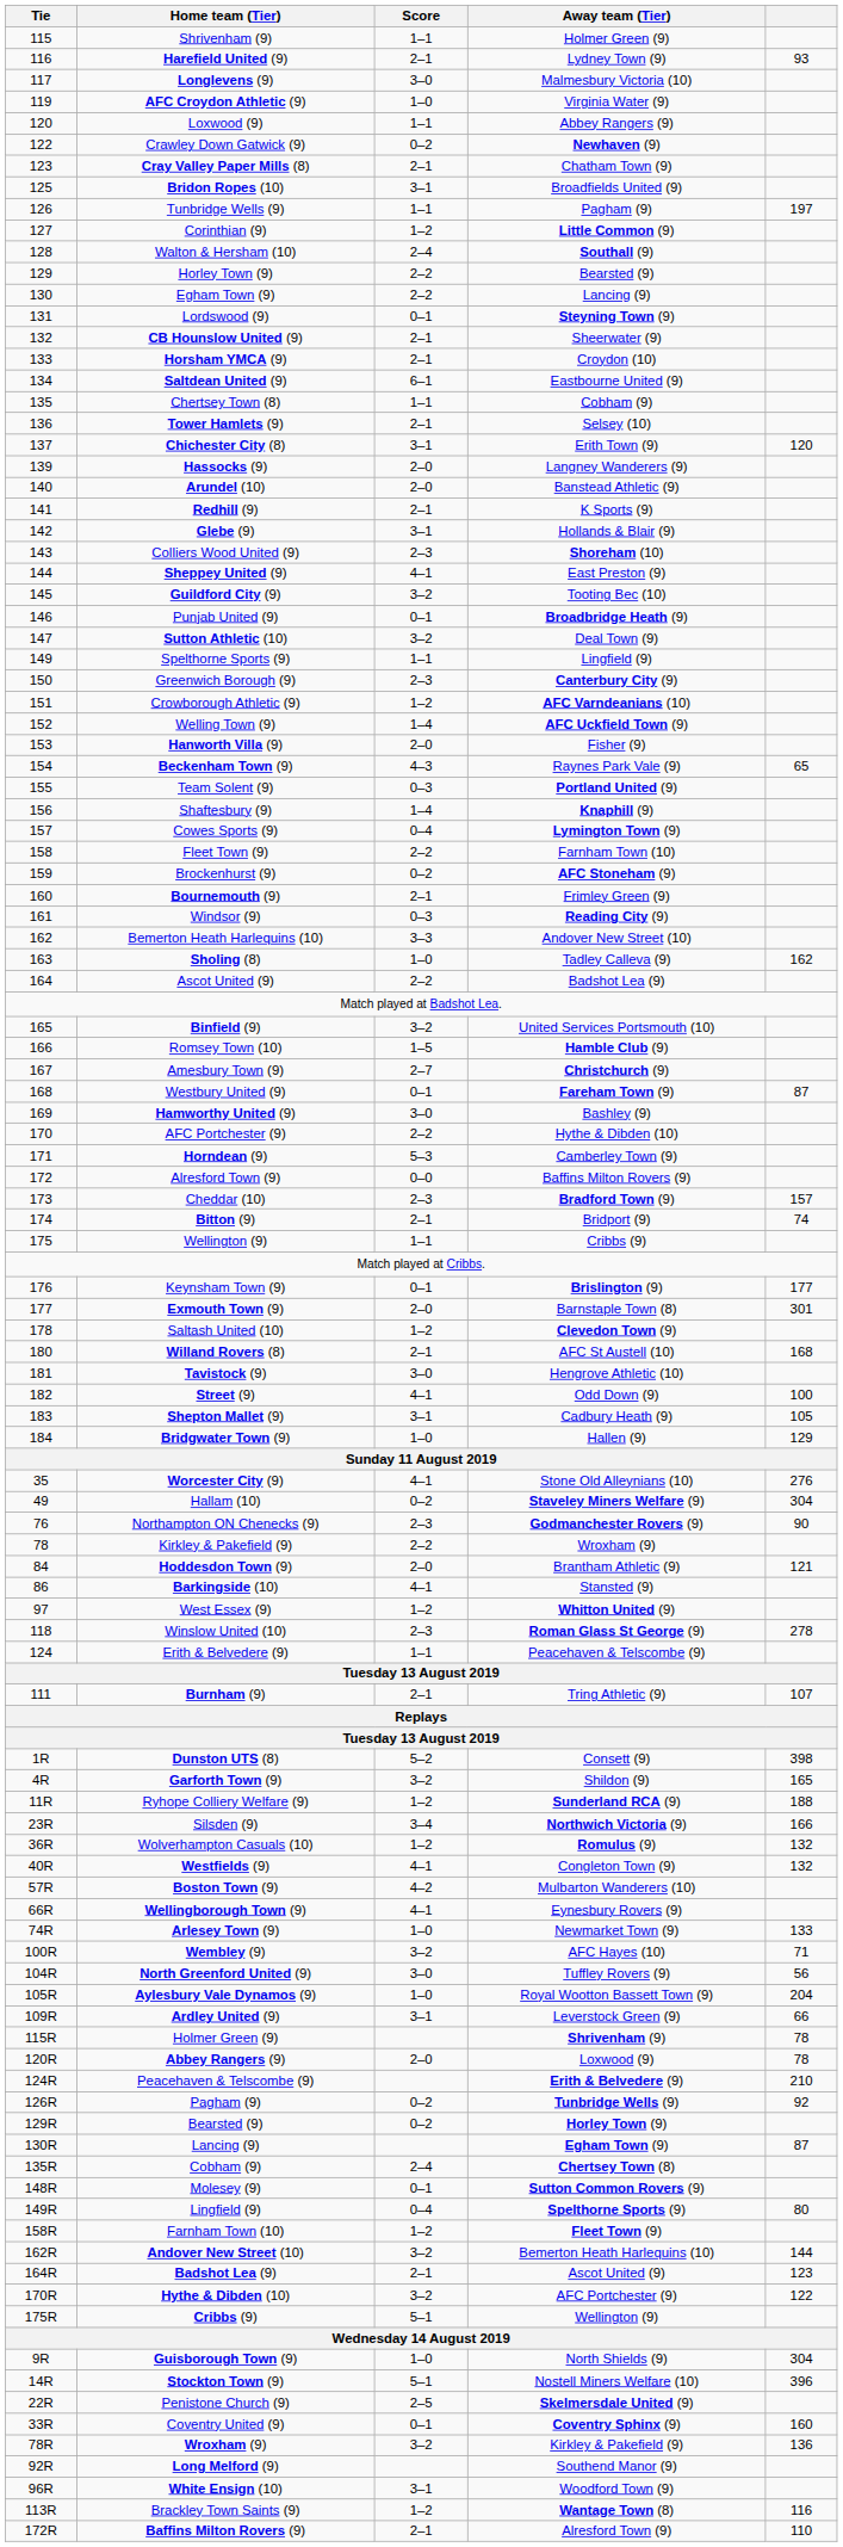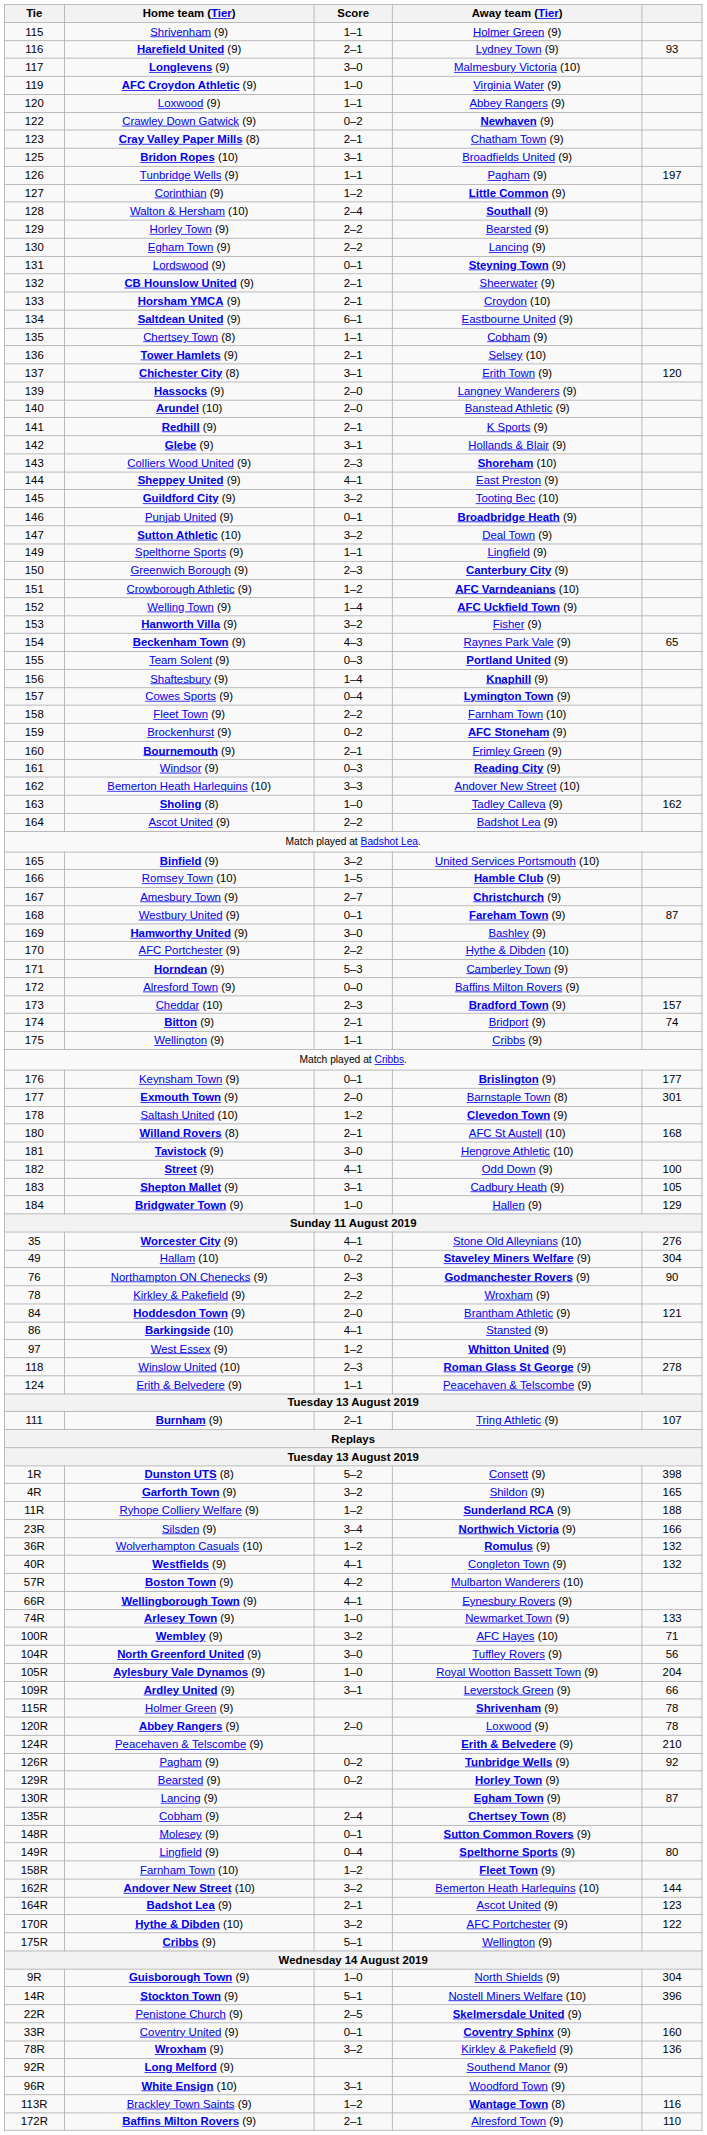Hanworth Villa (9) | Score: 2–0 -> 3–2
